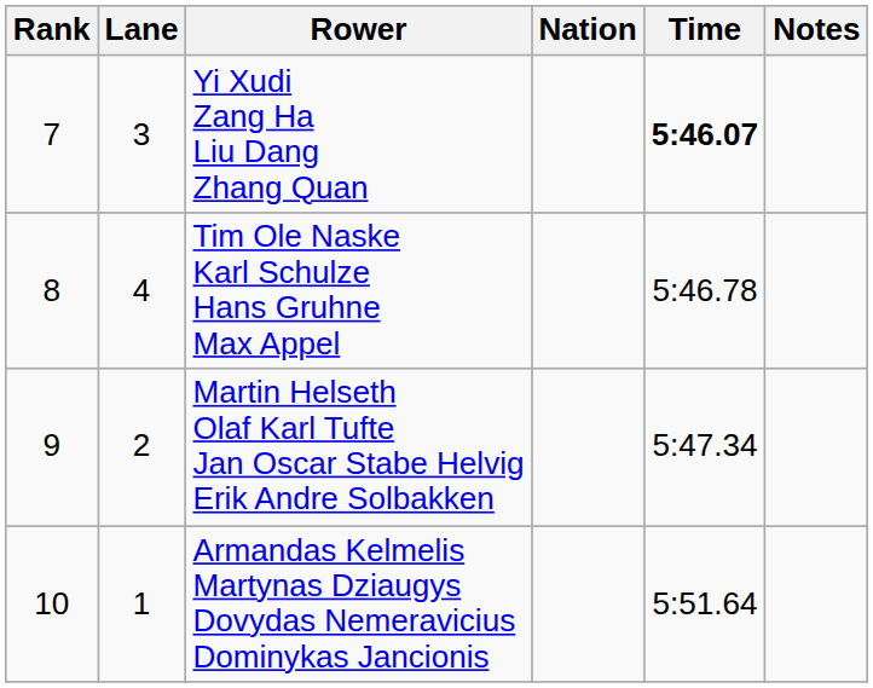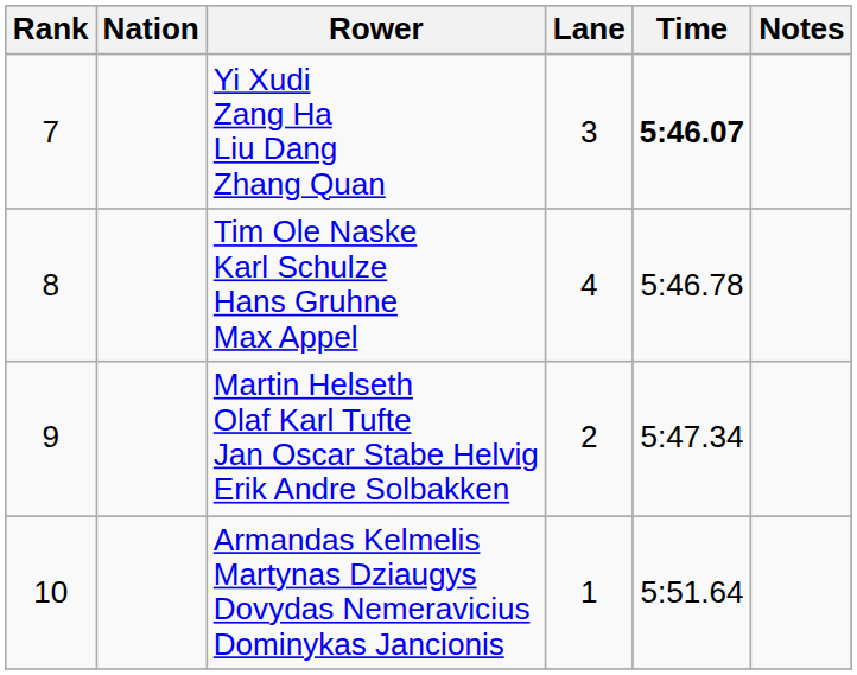columns swapped: Lane <-> Nation
